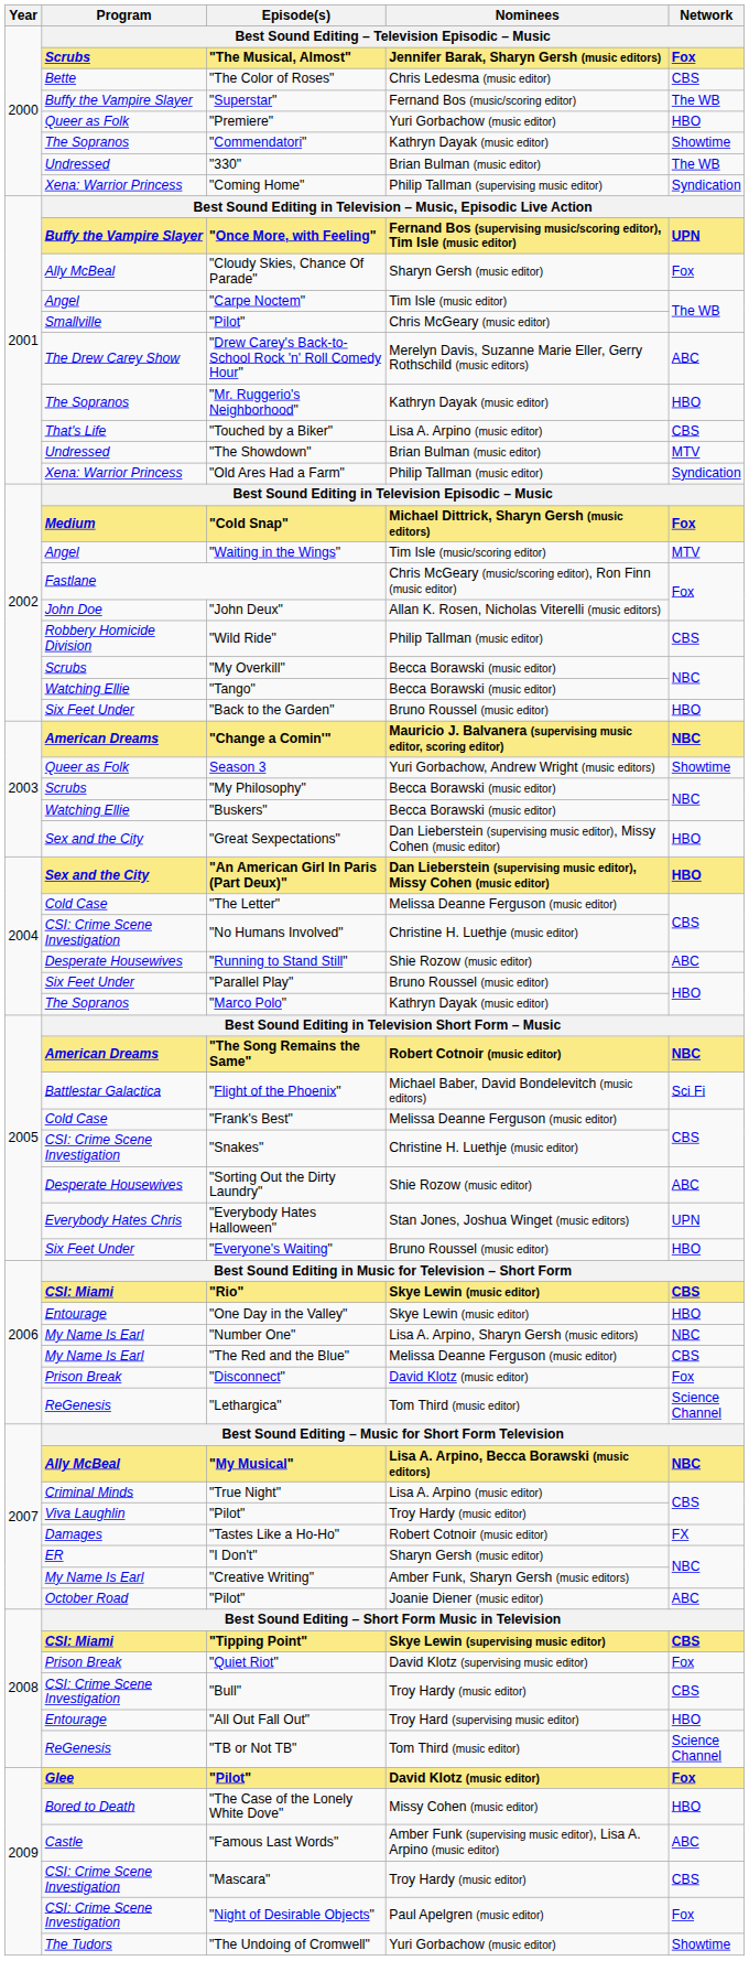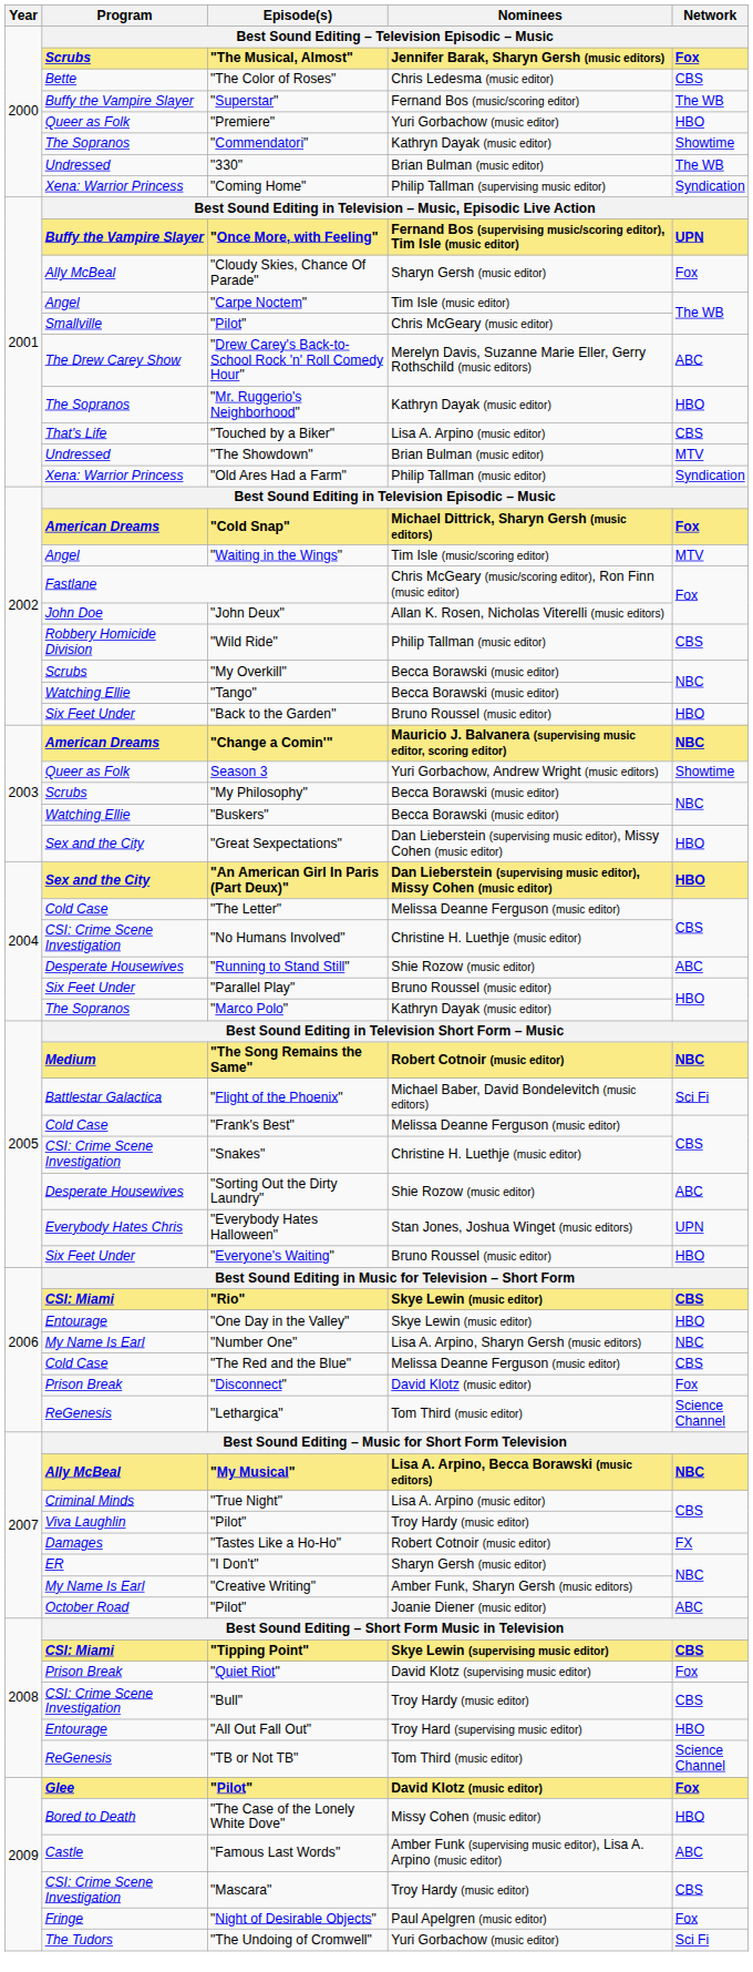"Cold Snap" | Program: Medium -> American Dreams
"The Song Remains the Same" | Program: American Dreams -> Medium
"The Red and the Blue" | Program: My Name Is Earl -> Cold Case
"Night of Desirable Objects" | Program: CSI: Crime Scene Investigation -> Fringe
"The Undoing of Cromwell" | Network: Showtime -> Sci Fi
